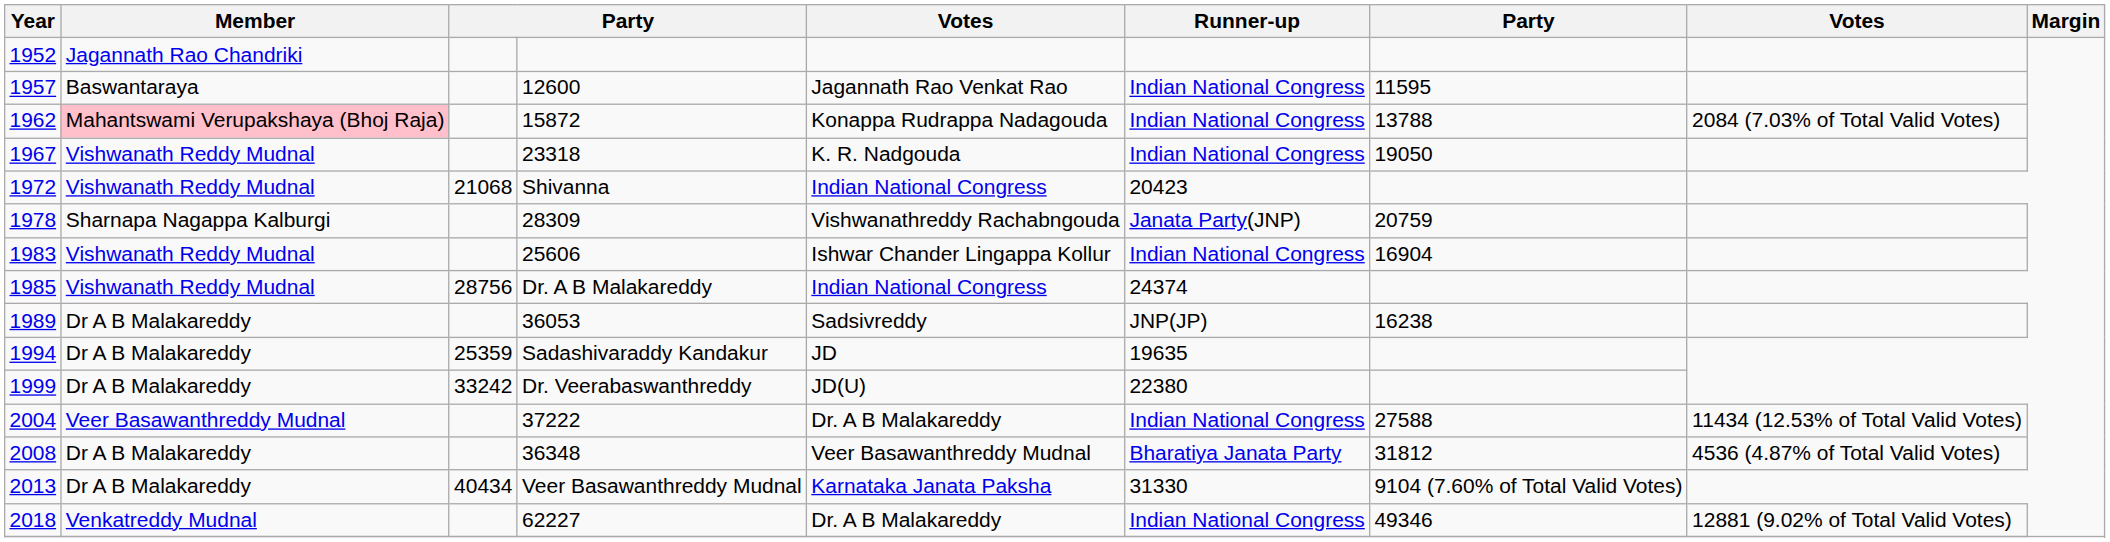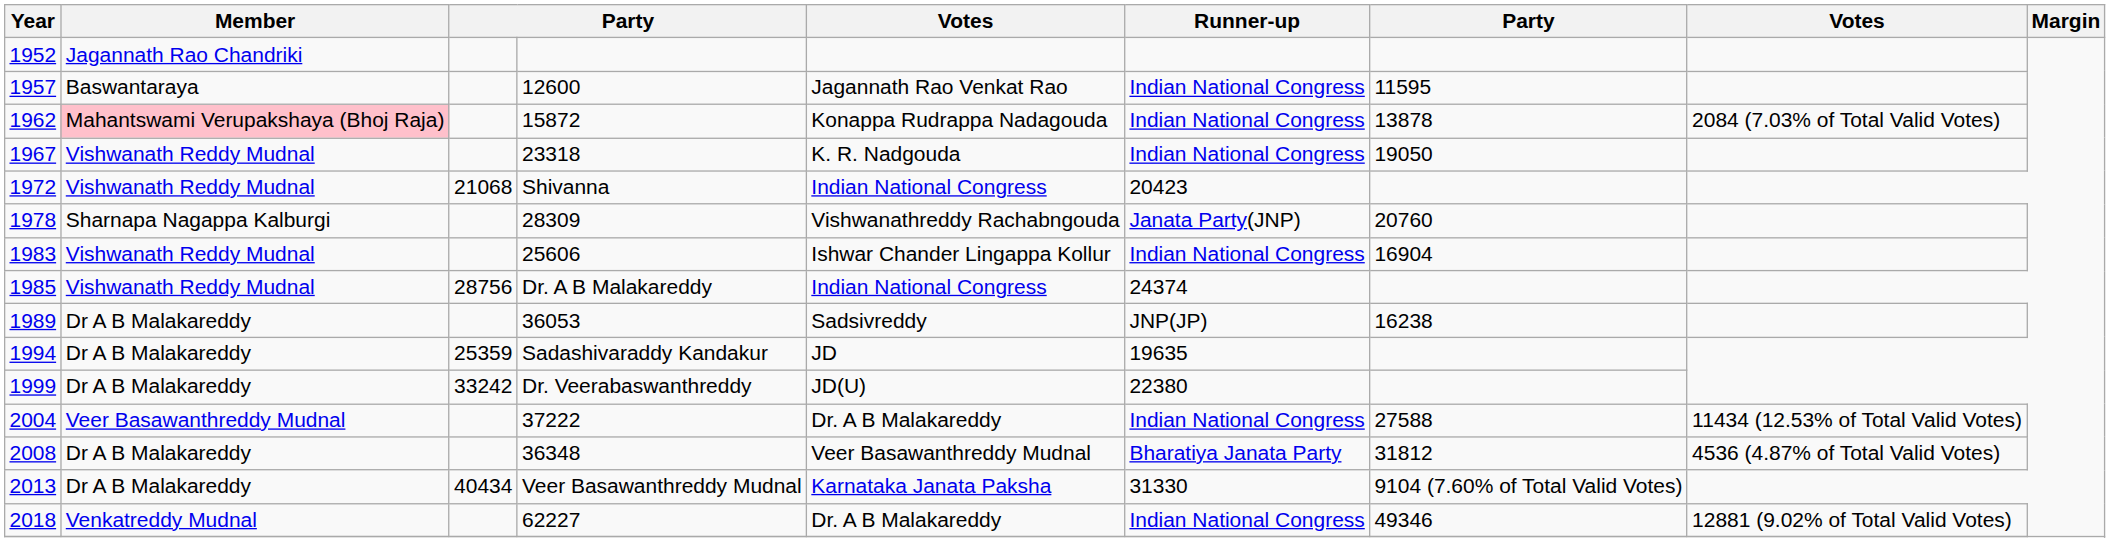1962 | column 7: 13788 -> 13878
1978 | column 7: 20759 -> 20760
